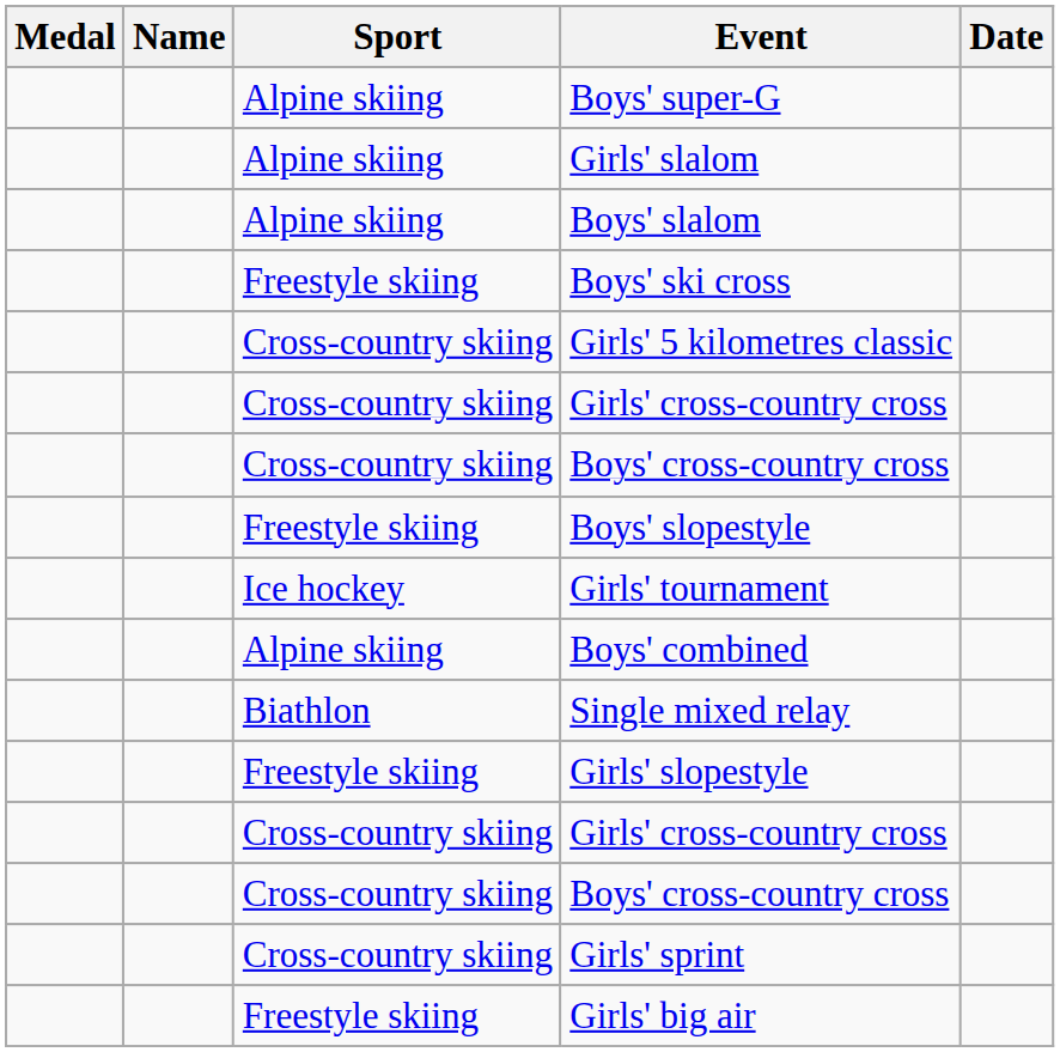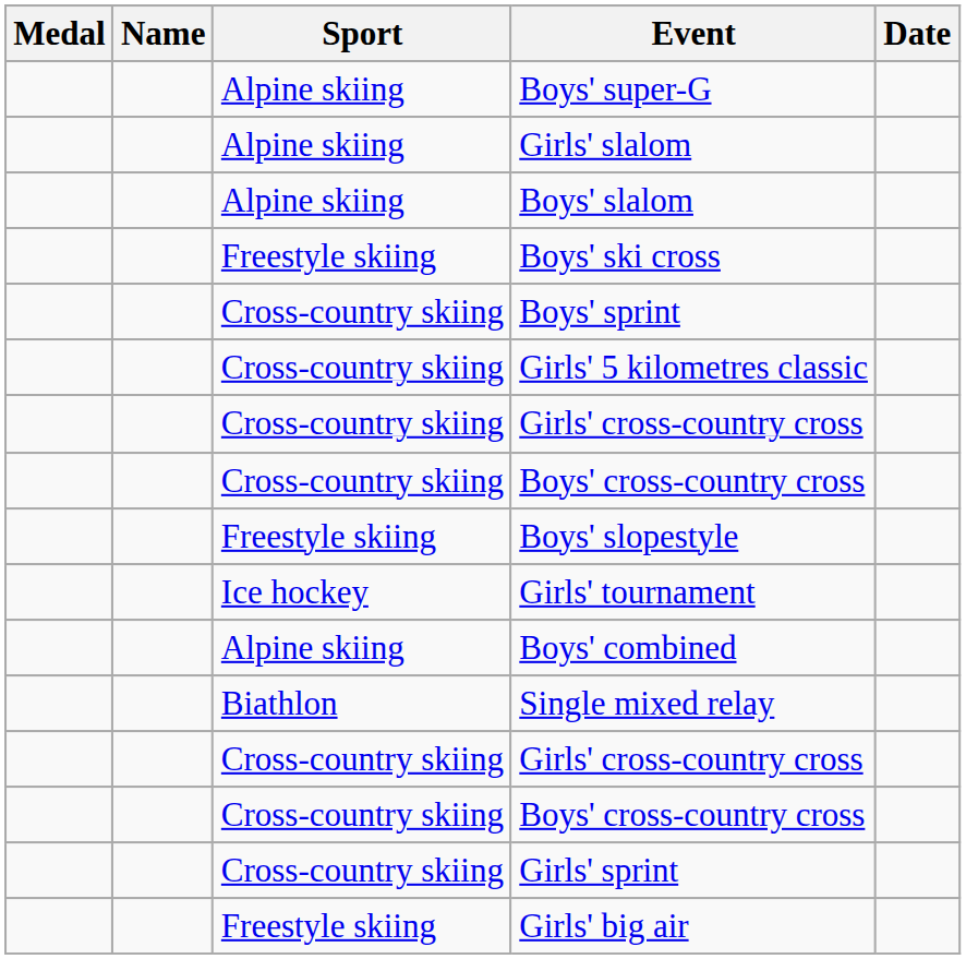+ row: Cross-country skiing | Boys' sprint
- row: Freestyle skiing | Girls' slopestyle
